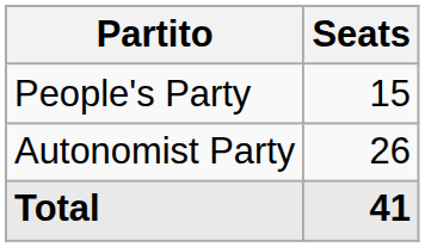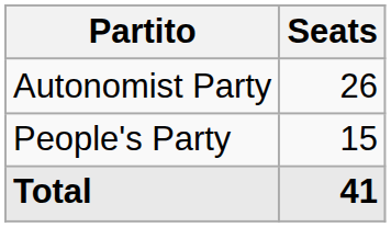rows swapped: Autonomist Party <-> People's Party
